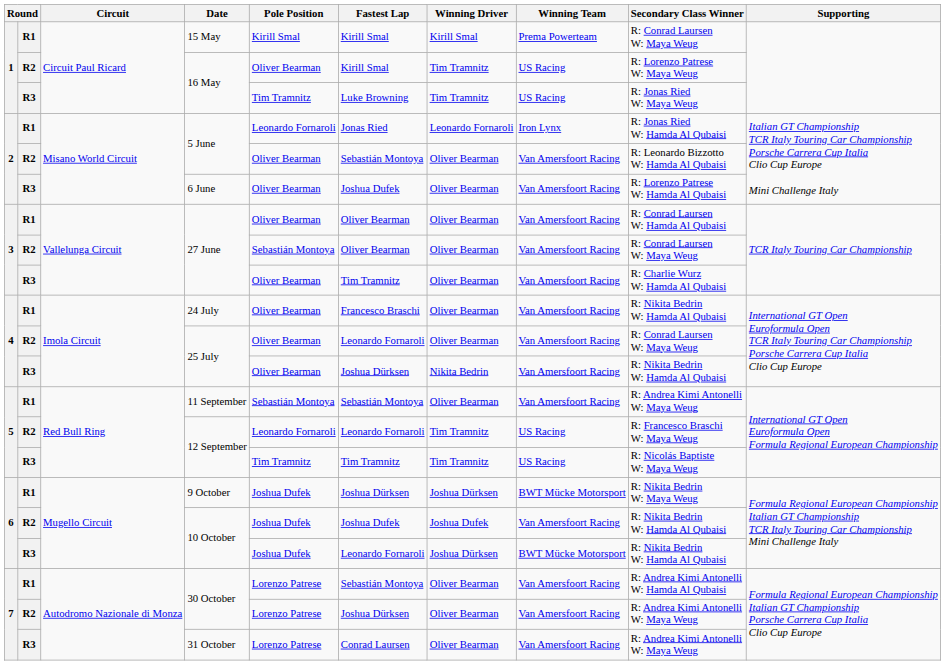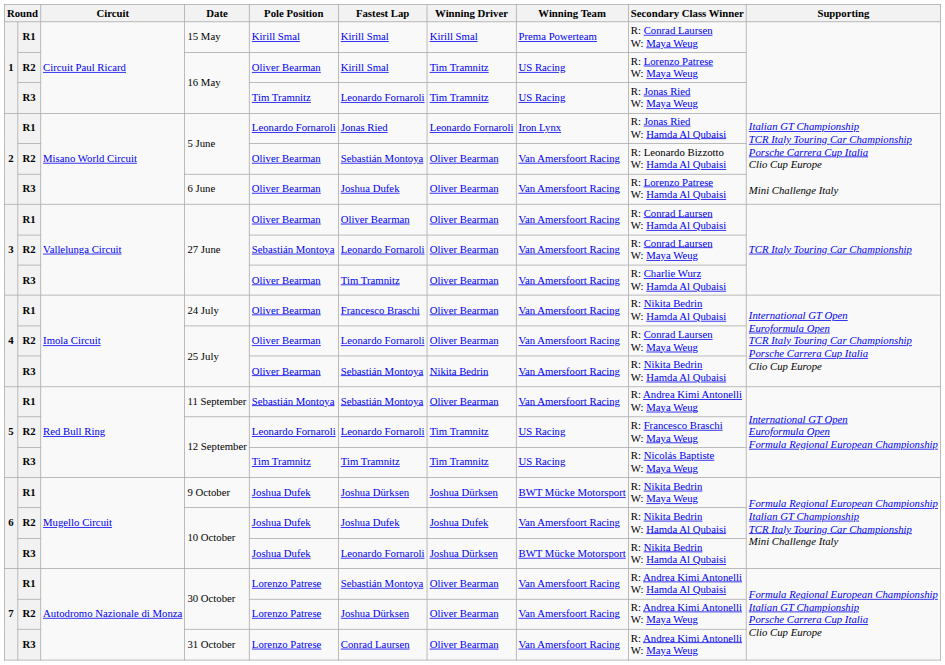R3 / 16 May | Fastest Lap: Luke Browning -> Leonardo Fornaroli
R2 / 27 June | Fastest Lap: Oliver Bearman -> Leonardo Fornaroli
R3 / 25 July | Fastest Lap: Joshua Dürksen -> Sebastián Montoya
